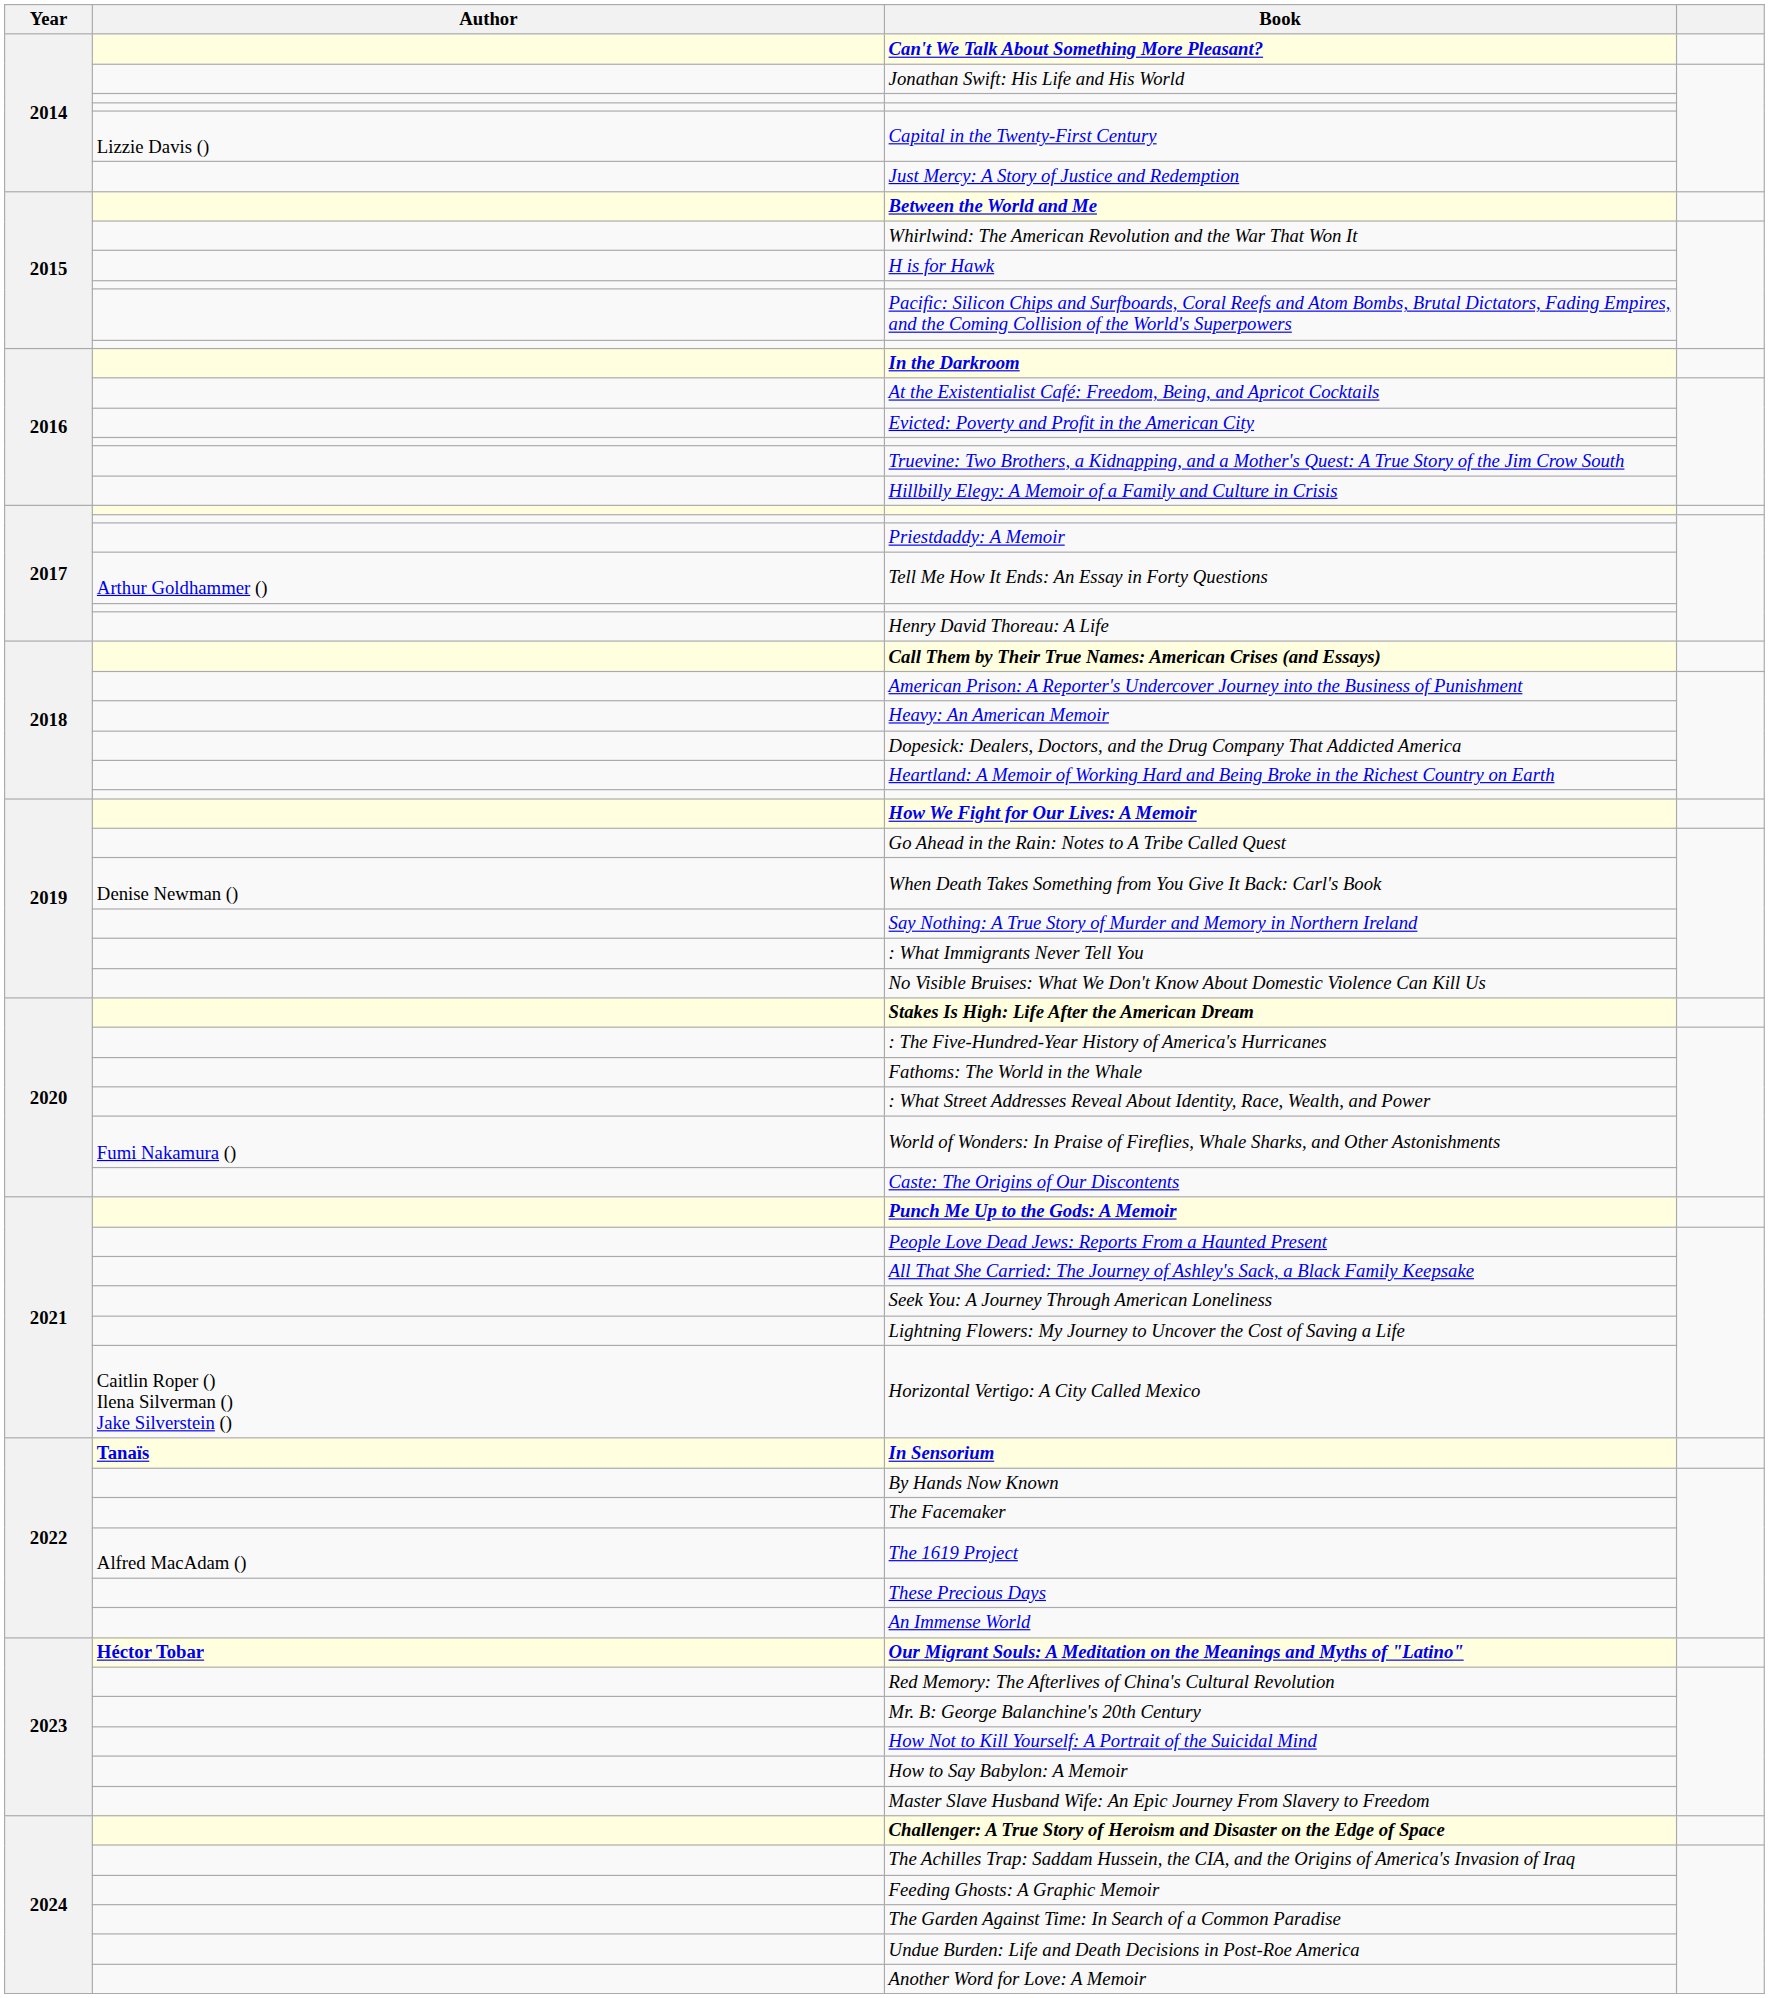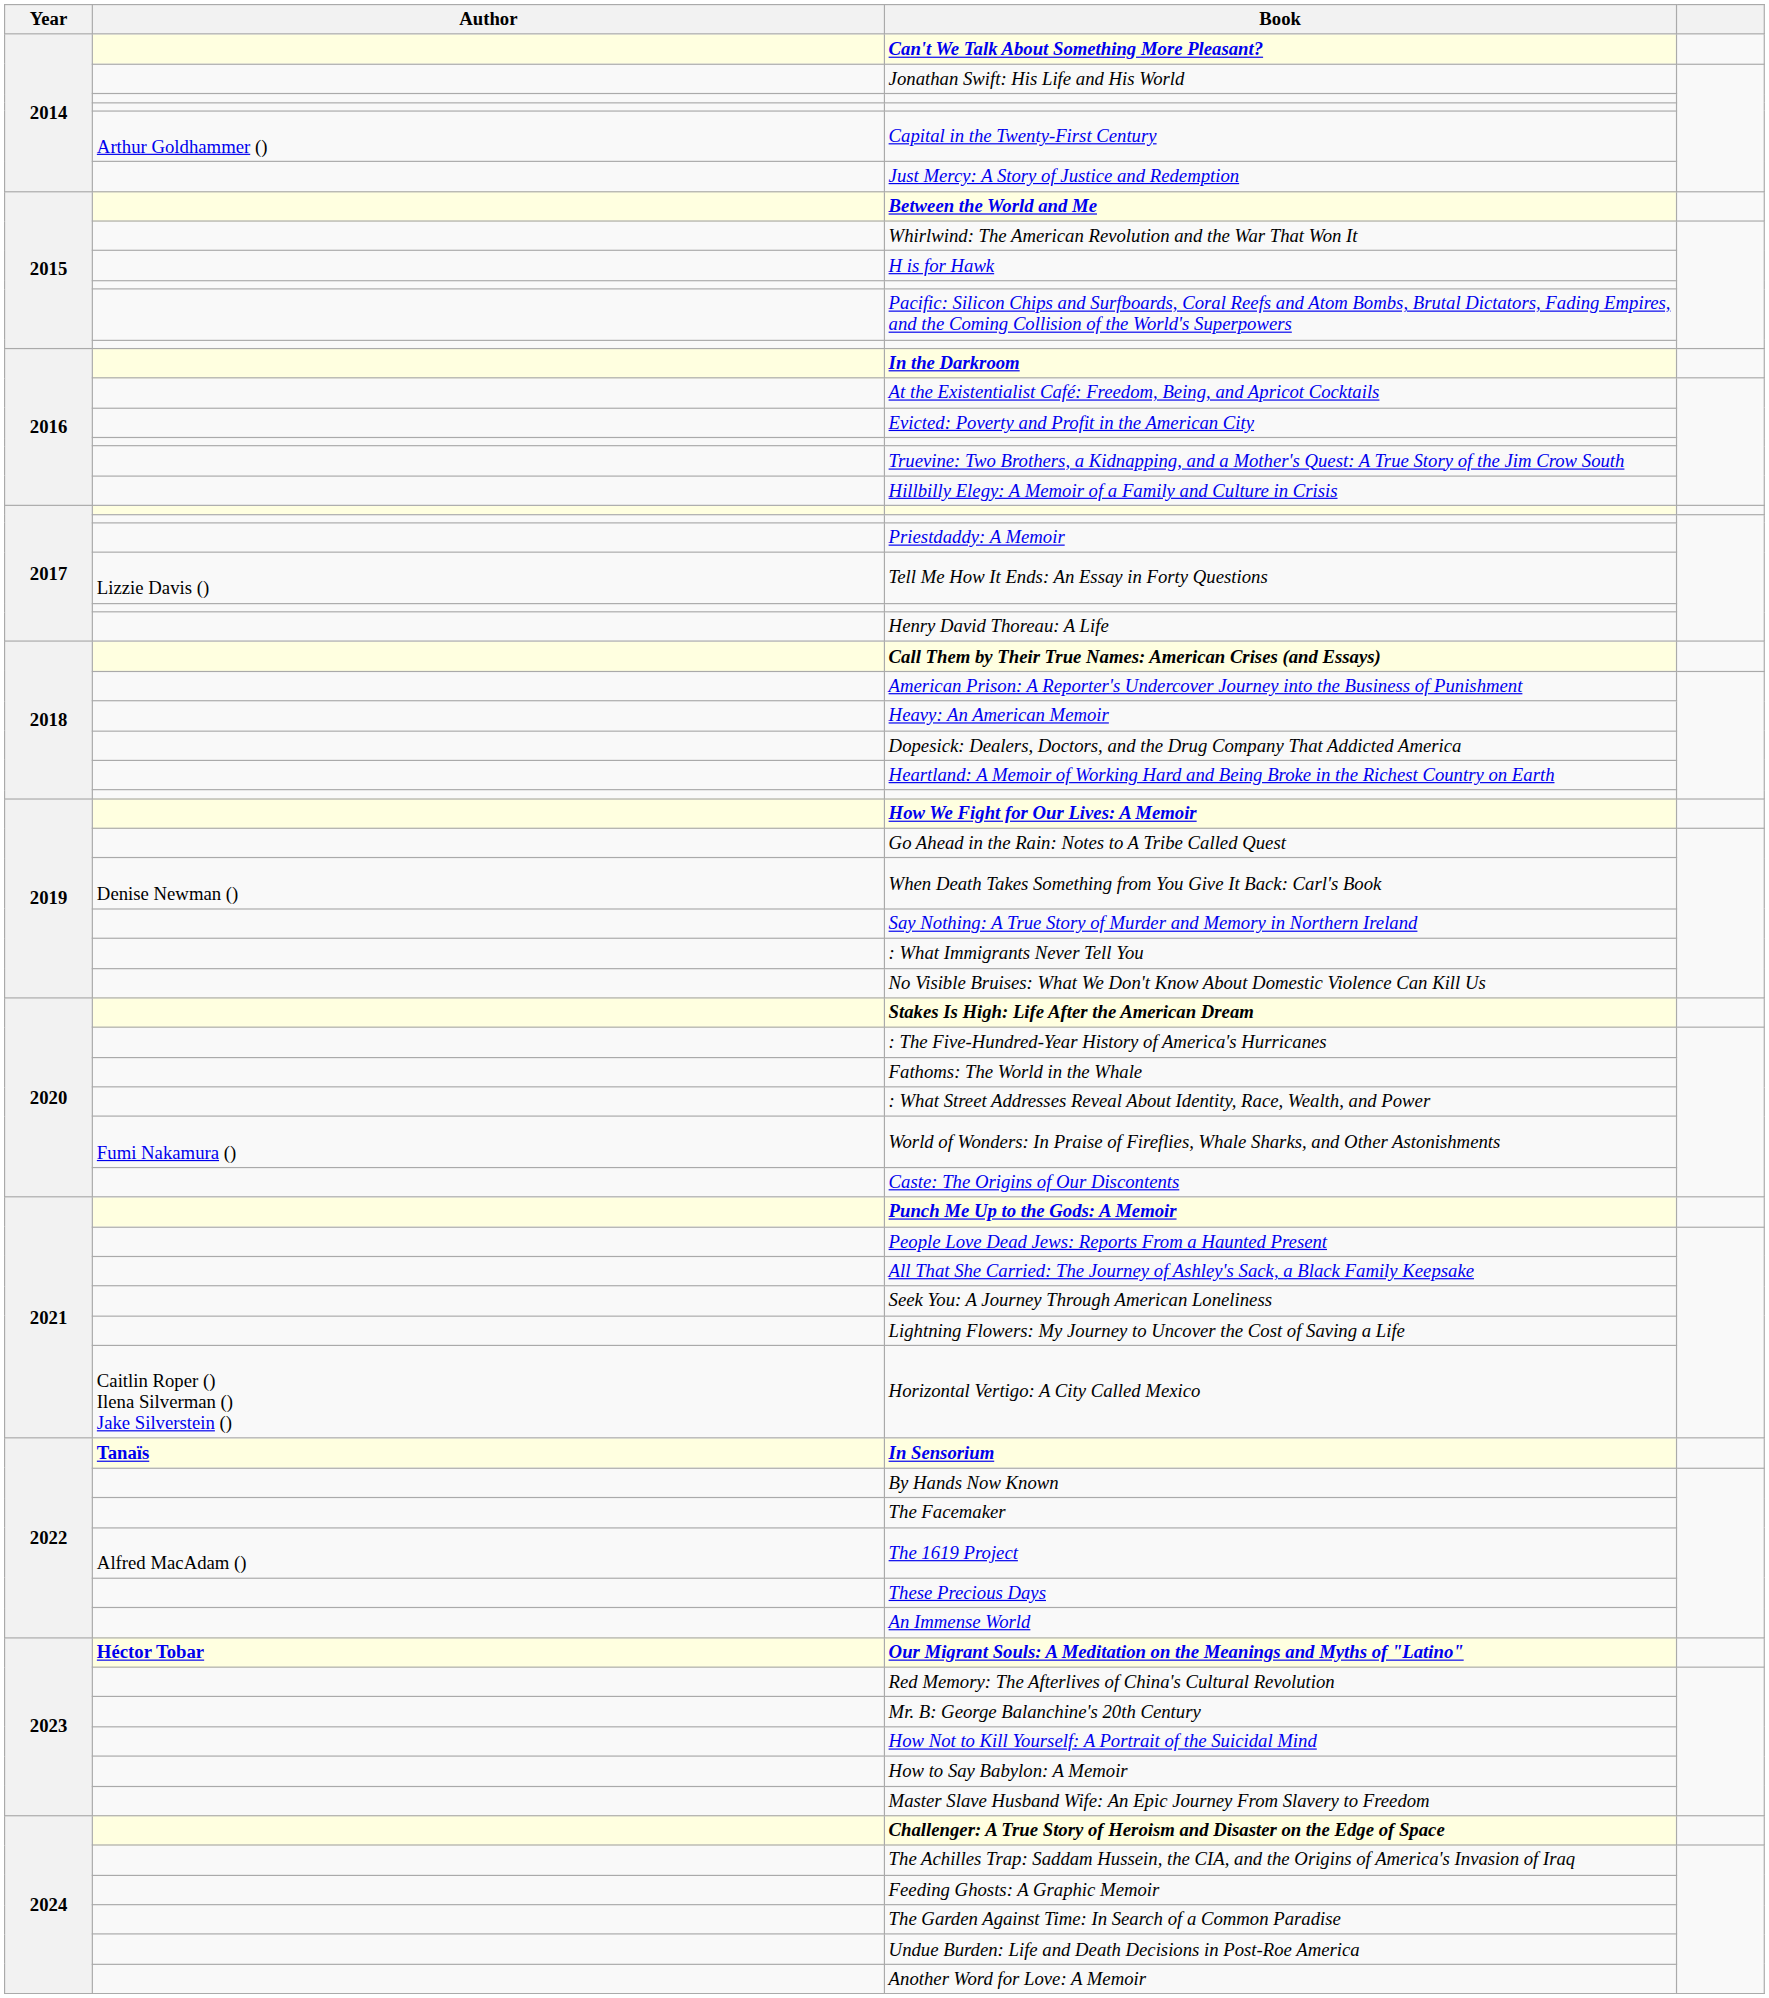Capital in the Twenty-First Century | Author: Lizzie Davis () -> Arthur Goldhammer ()
Tell Me How It Ends: An Essay in Forty Questions | Author: Arthur Goldhammer () -> Lizzie Davis ()
